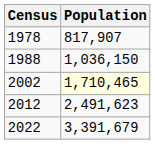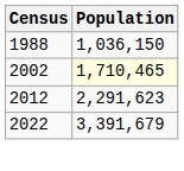- row: 1978 | 817,907
2012 | Population: 2,491,623 -> 2,291,623
